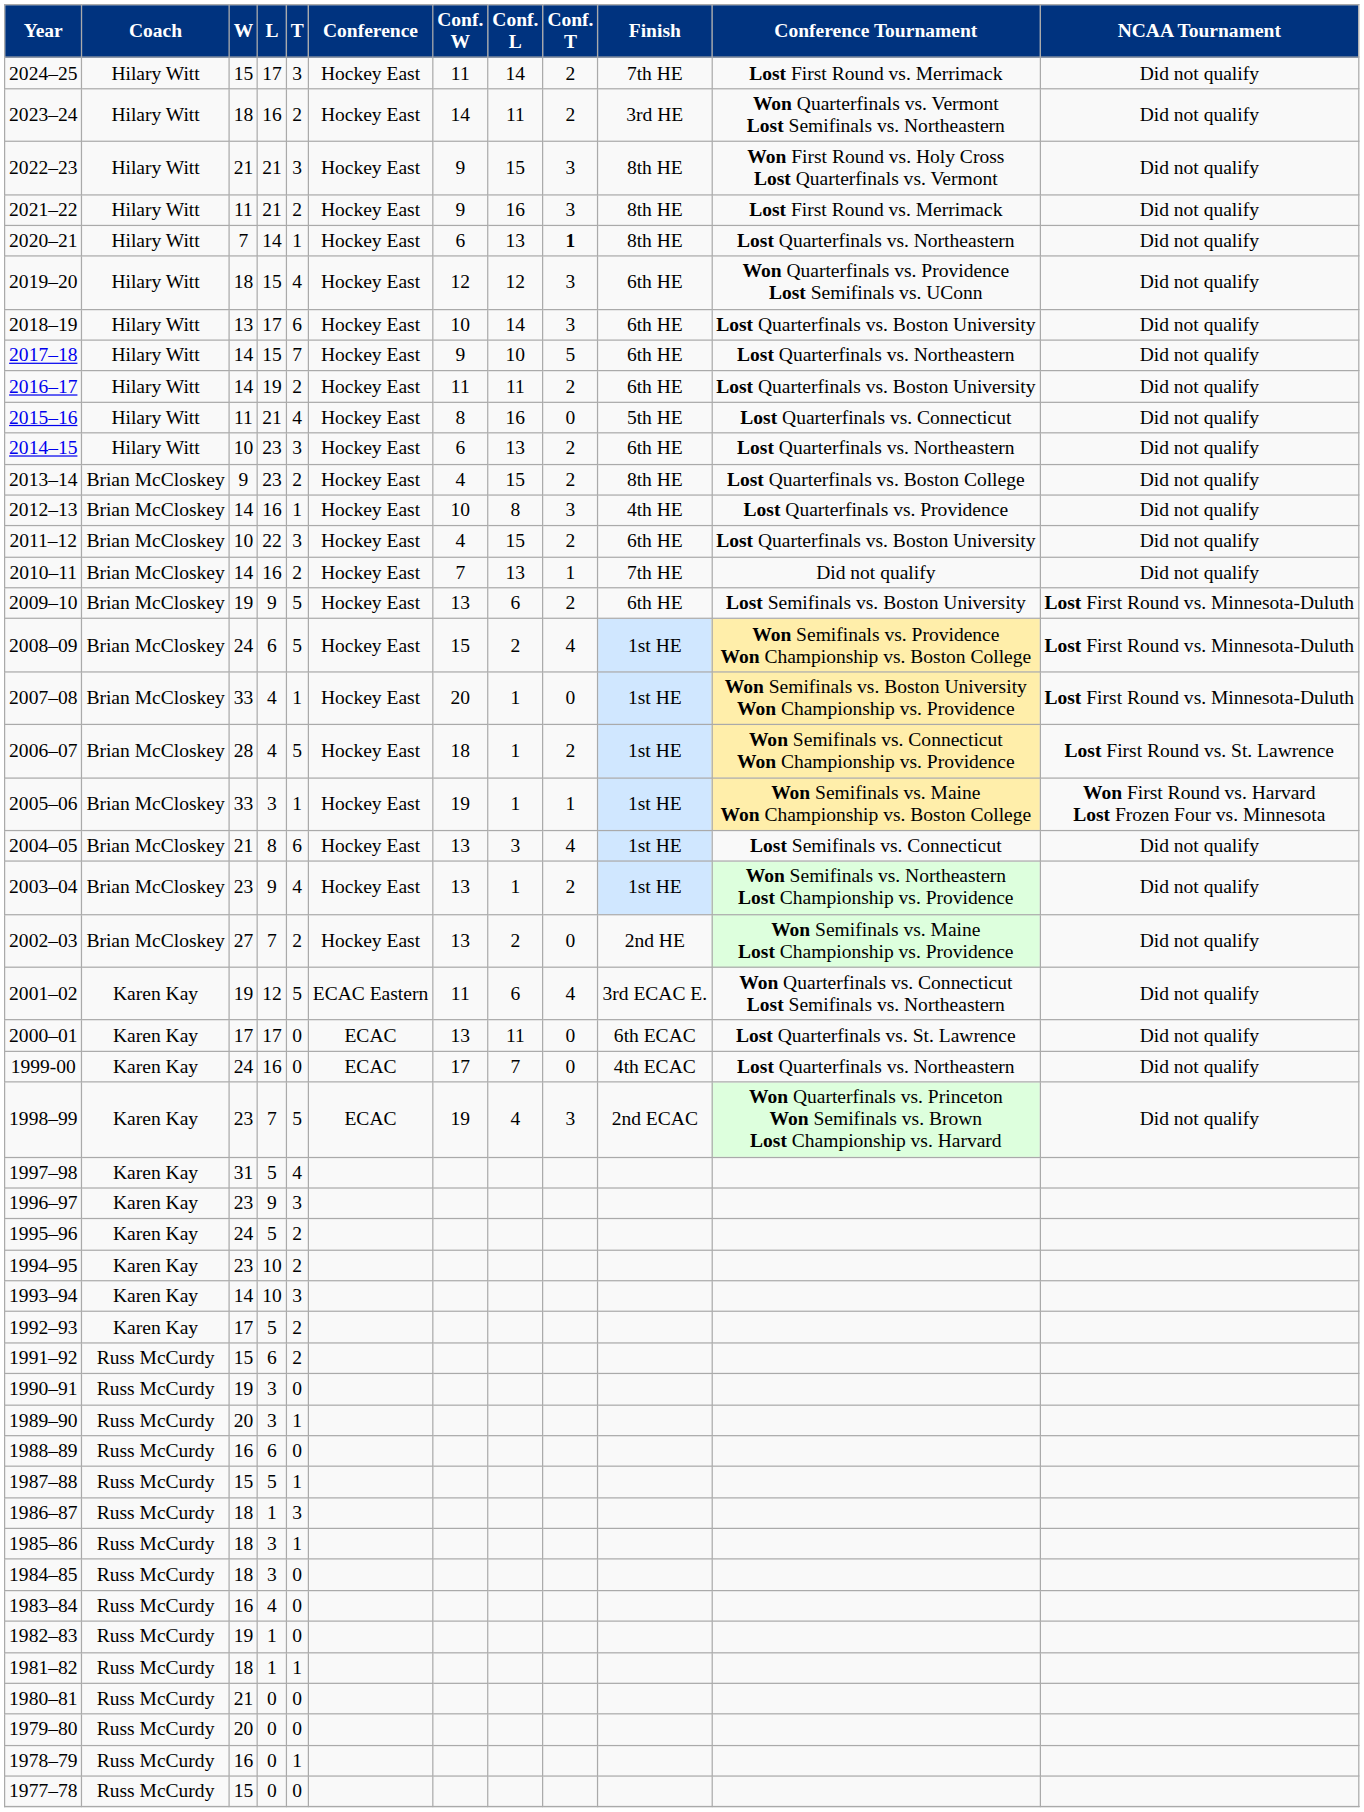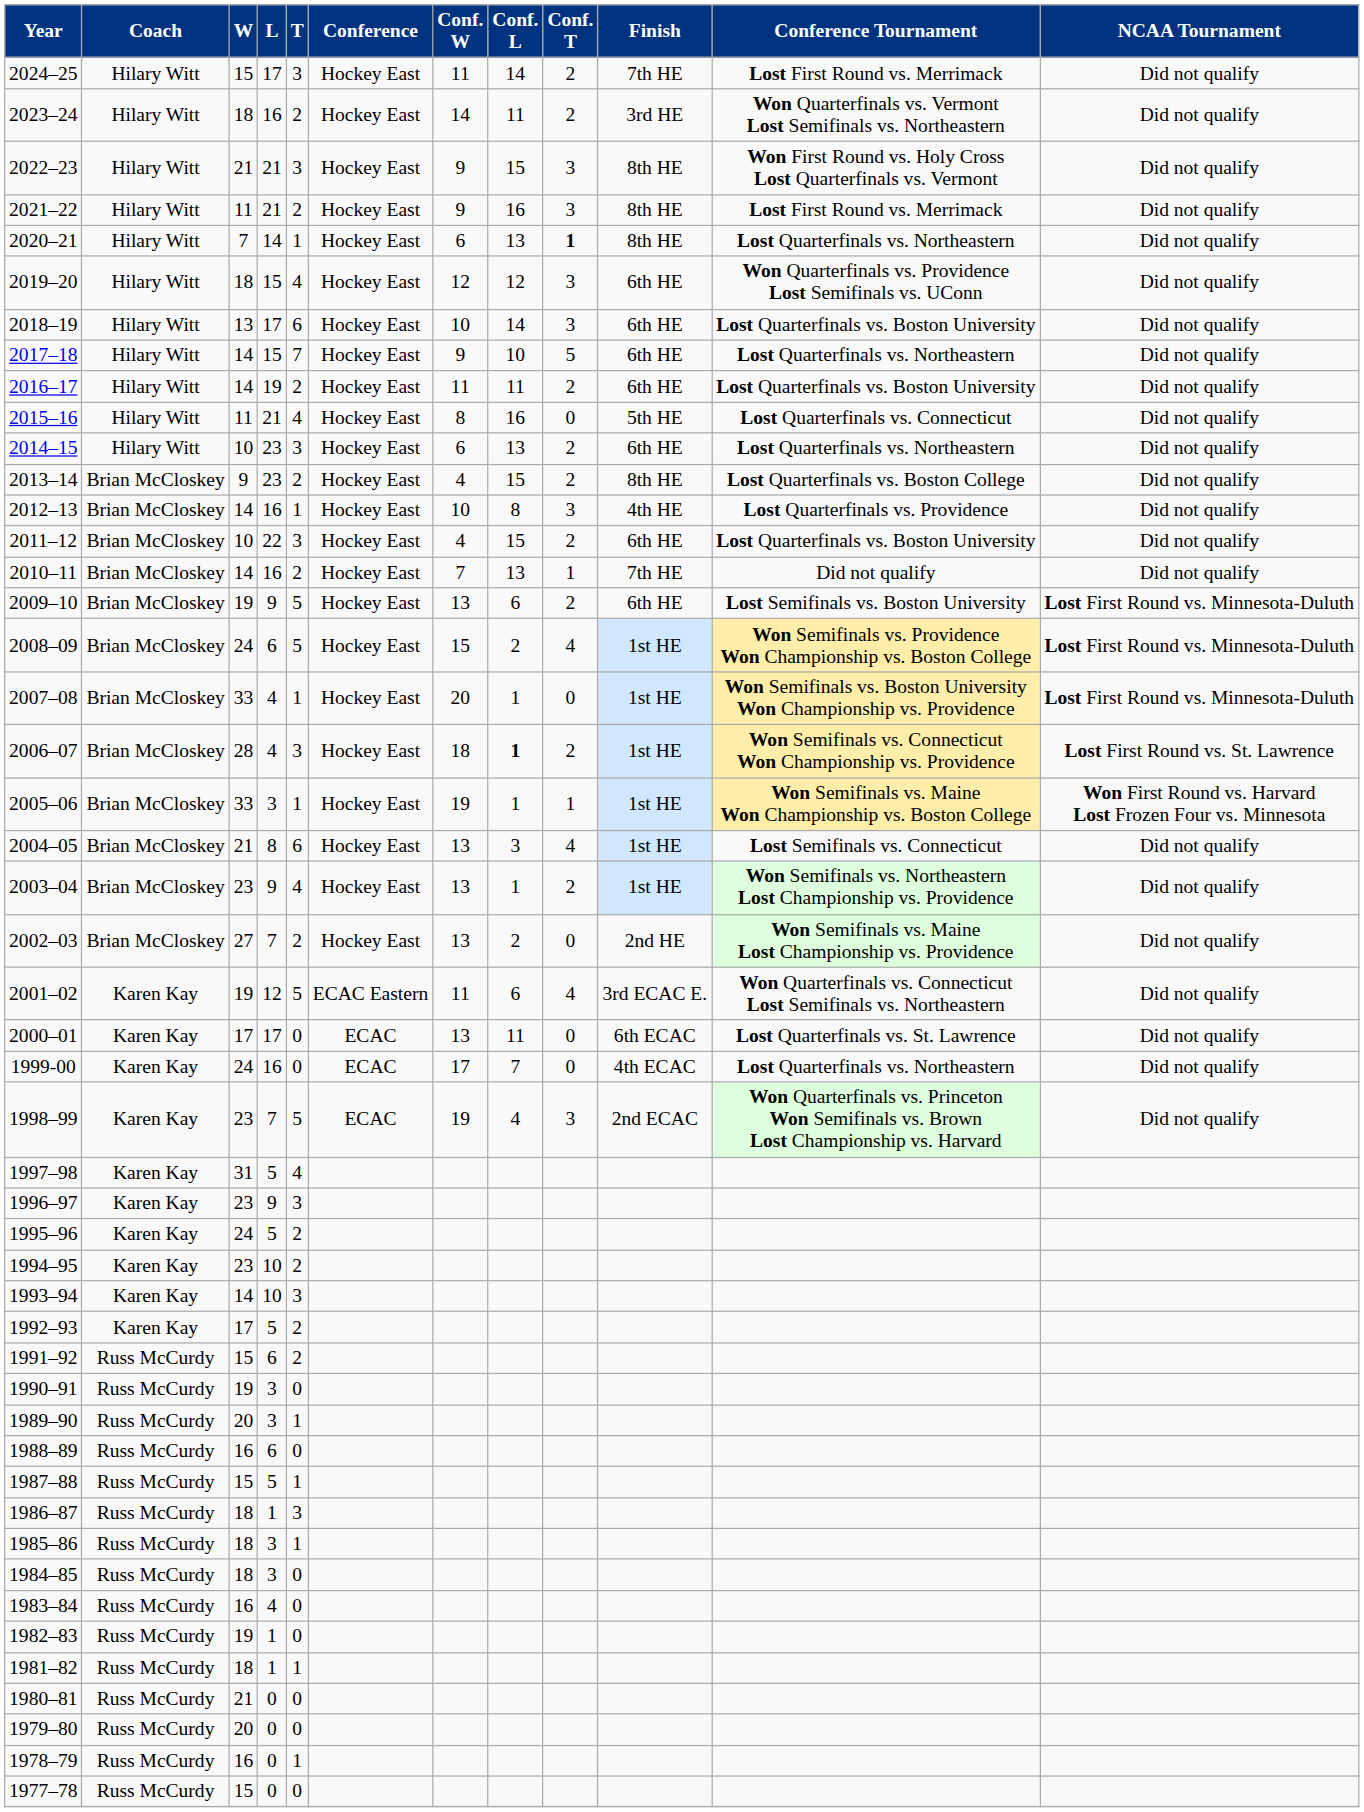2006–07 | T: 5 -> 3
2006–07 | Conf. L: normal -> bold
